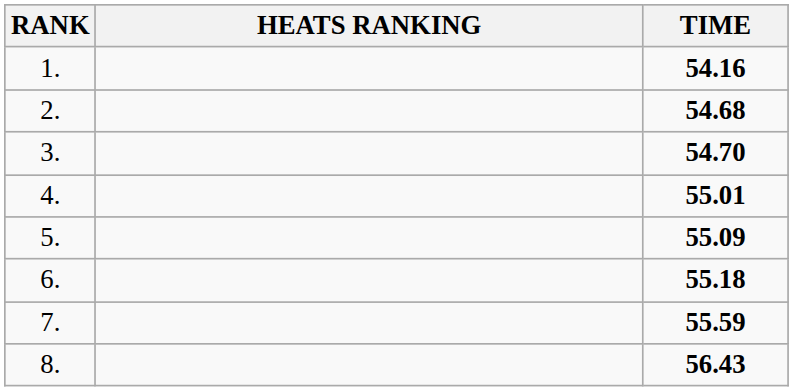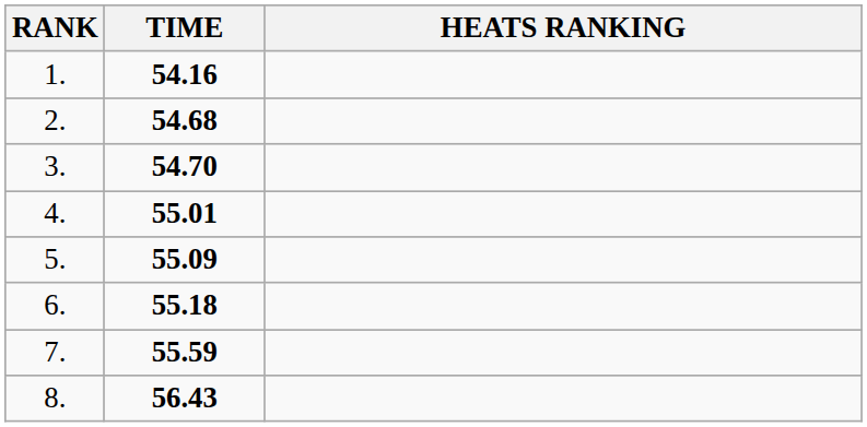columns swapped: HEATS RANKING <-> TIME
